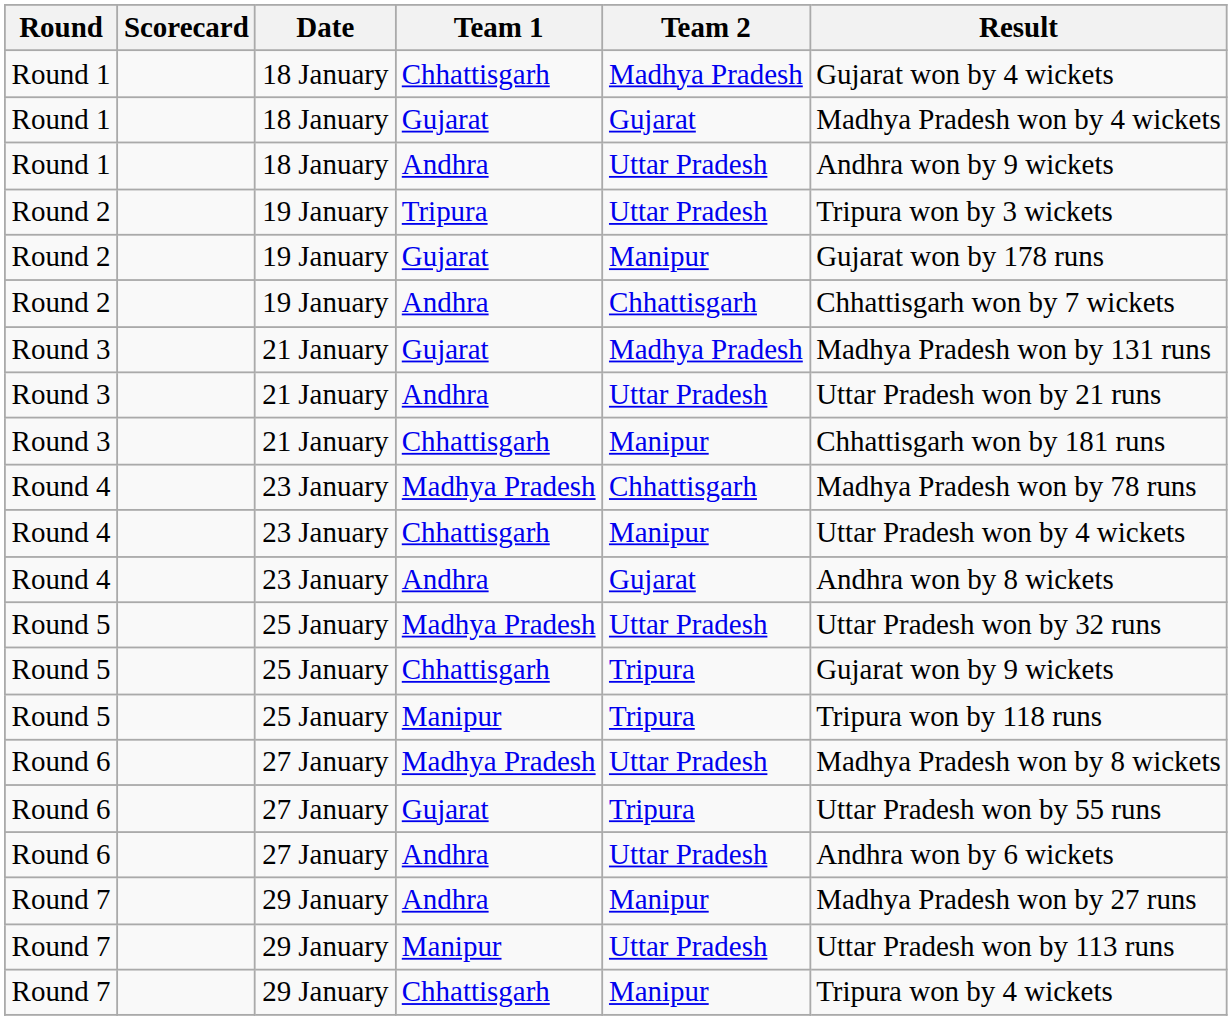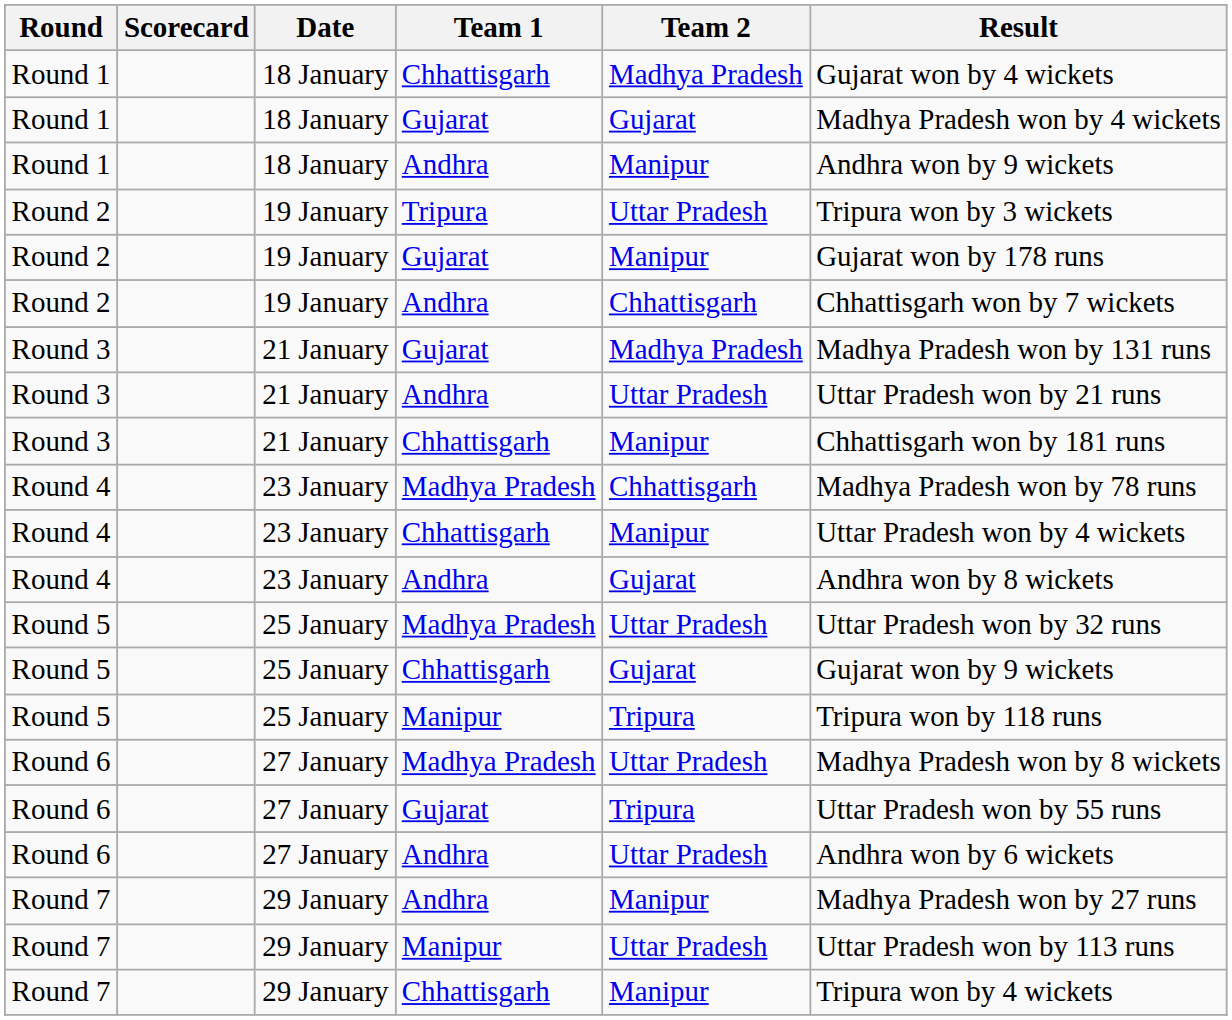Round 1 / Andhra | Team 2: Uttar Pradesh -> Manipur
Round 5 / Chhattisgarh | Team 2: Tripura -> Gujarat
